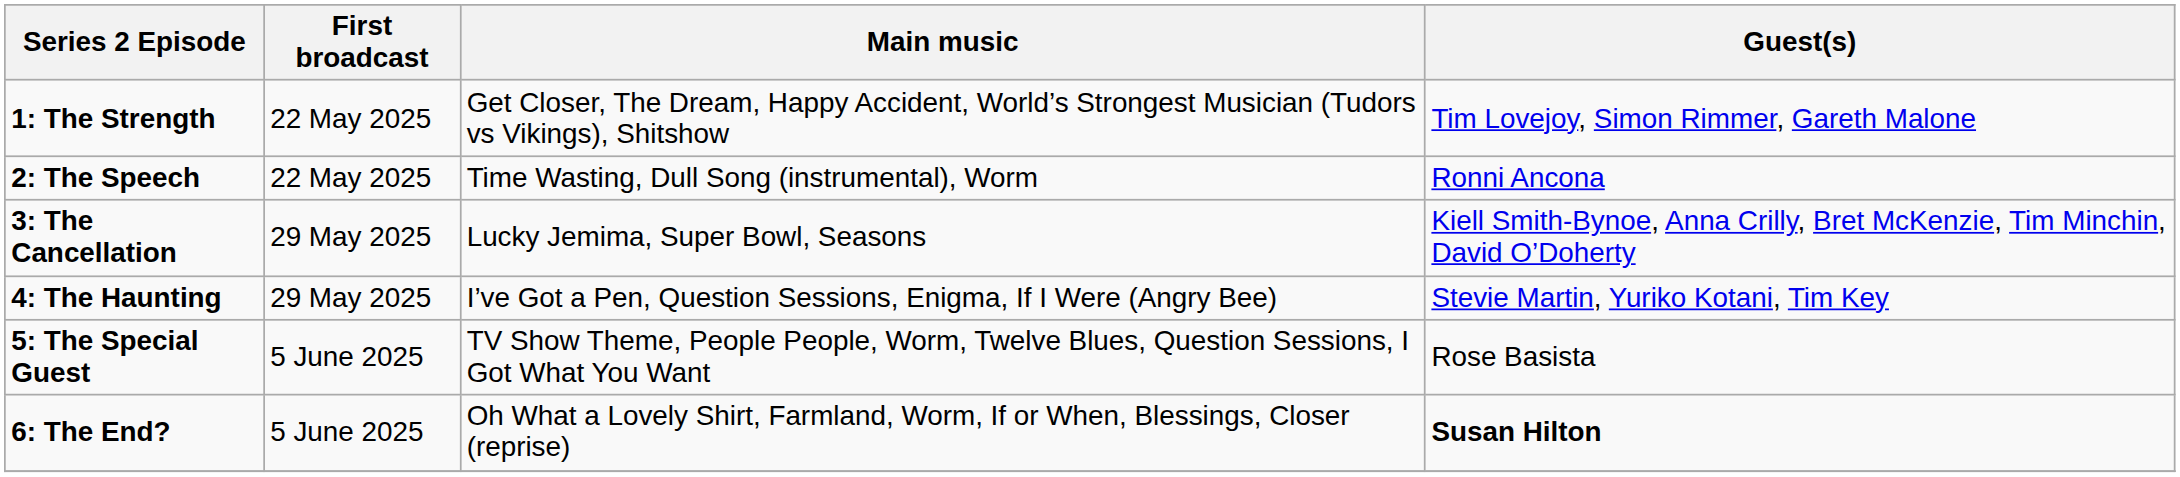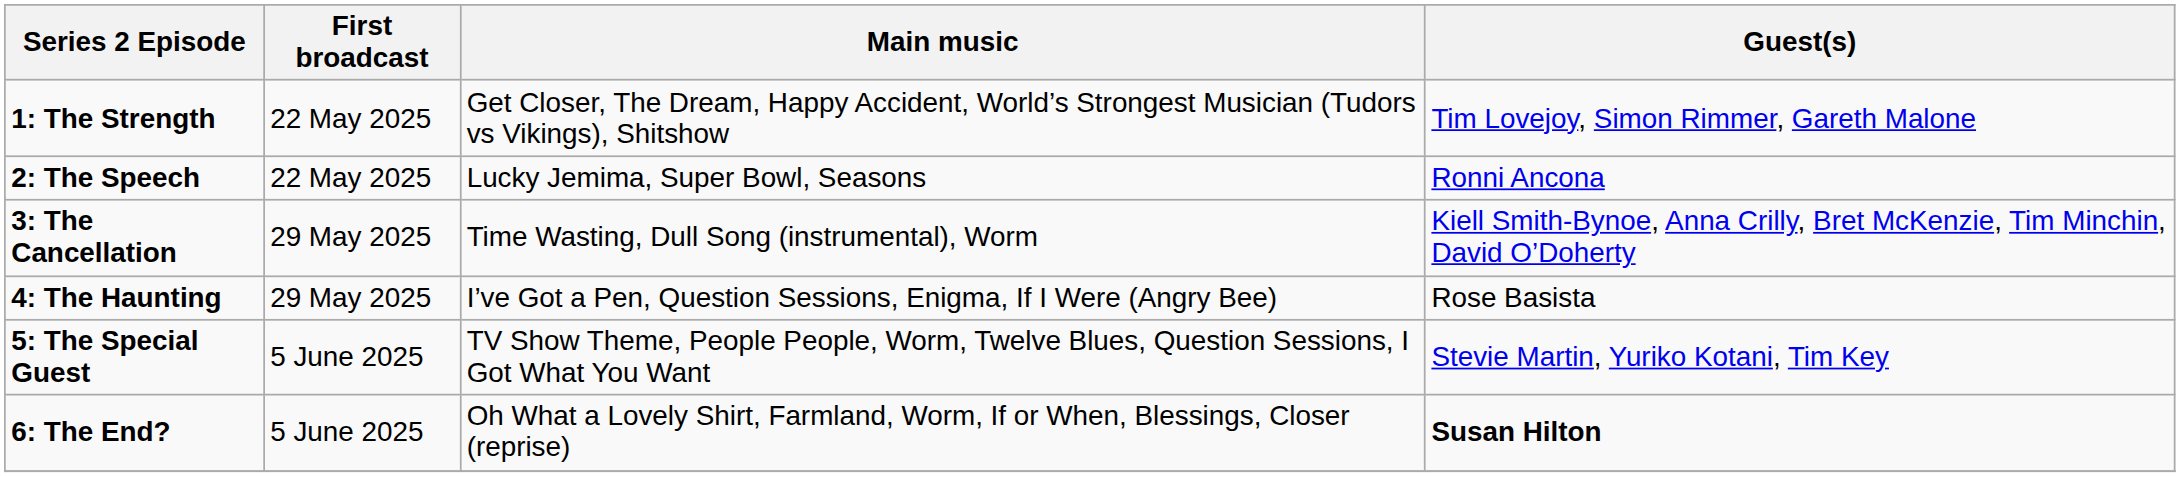2: The Speech | Main music: Time Wasting, Dull Song (instrumental), Worm -> Lucky Jemima, Super Bowl, Seasons
3: The Cancellation | Main music: Lucky Jemima, Super Bowl, Seasons -> Time Wasting, Dull Song (instrumental), Worm
4: The Haunting | Guest(s): Stevie Martin, Yuriko Kotani, Tim Key -> Rose Basista
5: The Special Guest | Guest(s): Rose Basista -> Stevie Martin, Yuriko Kotani, Tim Key
